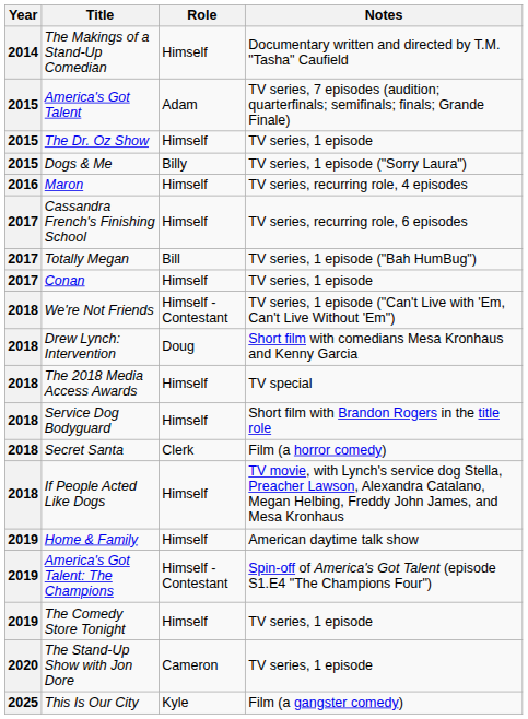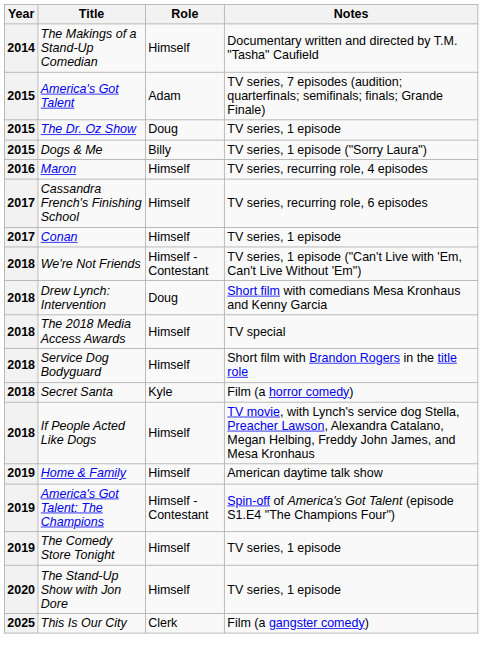The Dr. Oz Show | Role: Himself -> Doug
- row: 2017 | Totally Megan | Bill | TV series, 1 episode ("Bah HumBug")
Secret Santa | Role: Clerk -> Kyle
The Stand-Up Show with Jon Dore | Role: Cameron -> Himself
This Is Our City | Role: Kyle -> Clerk
